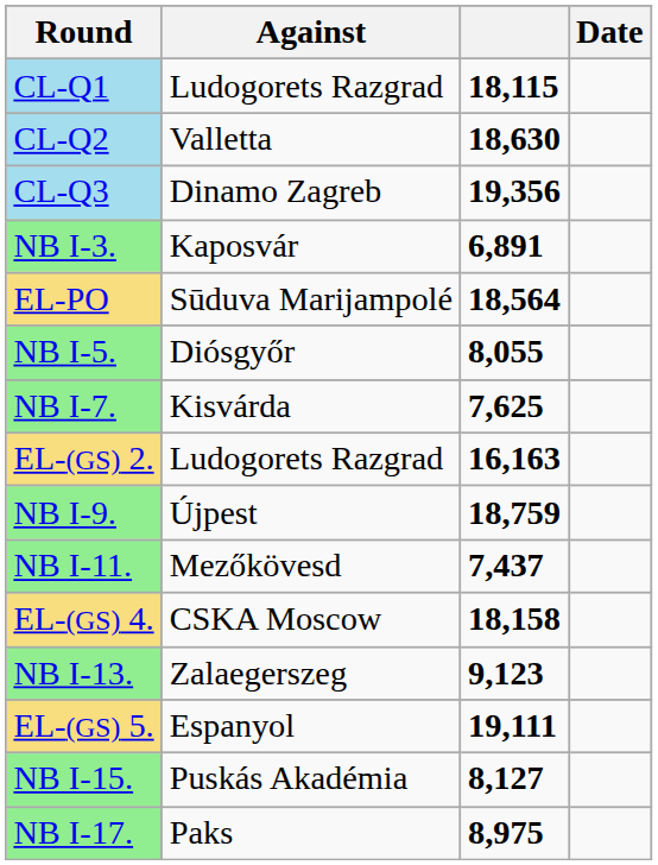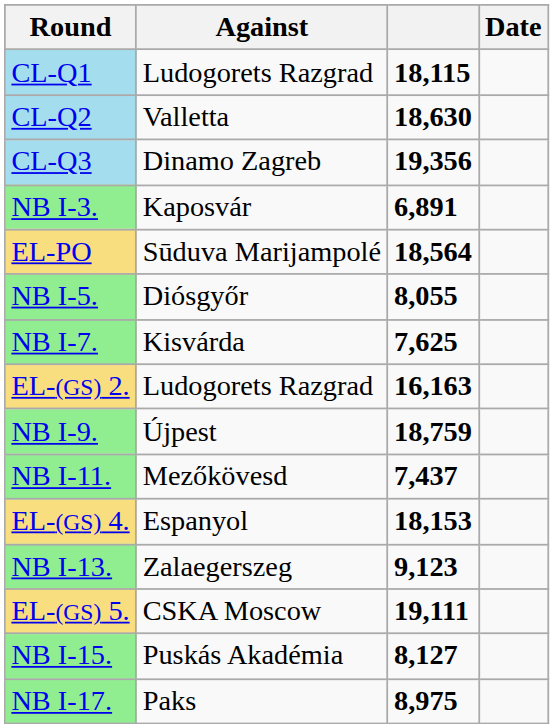EL-(GS) 4. | Against: CSKA Moscow -> Espanyol
EL-(GS) 4. | column 3: 18,158 -> 18,153
EL-(GS) 5. | Against: Espanyol -> CSKA Moscow
